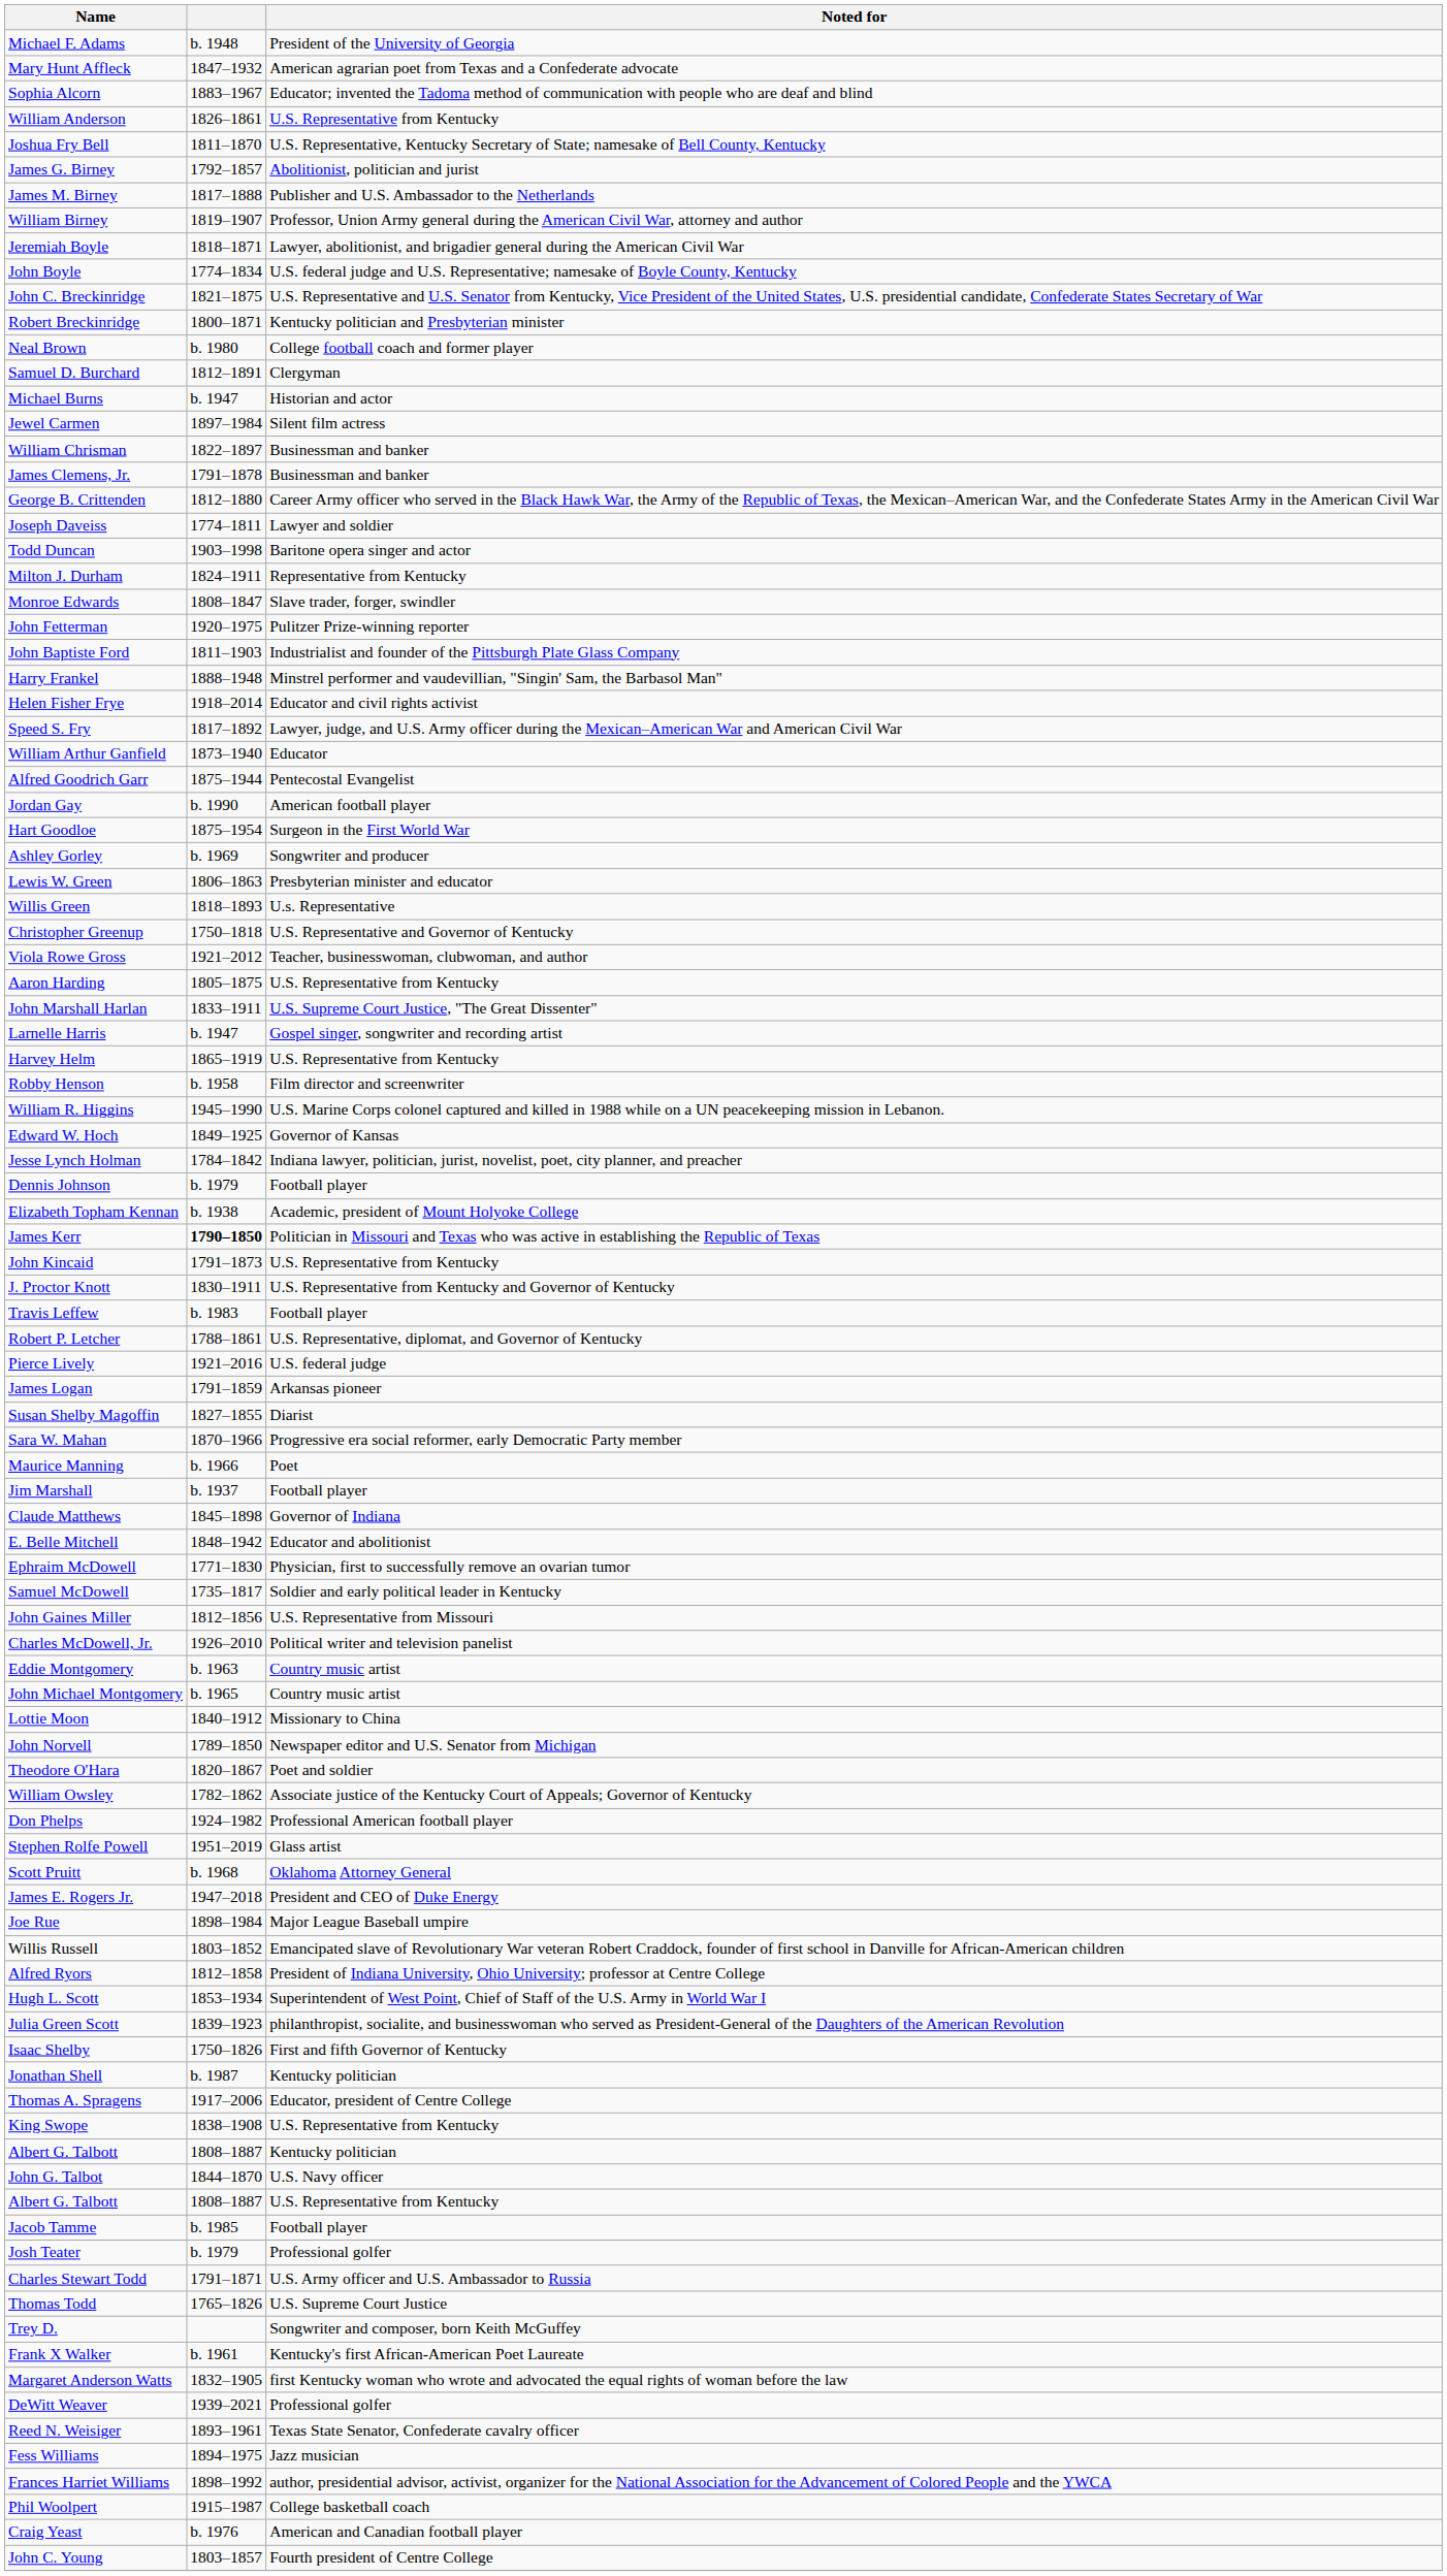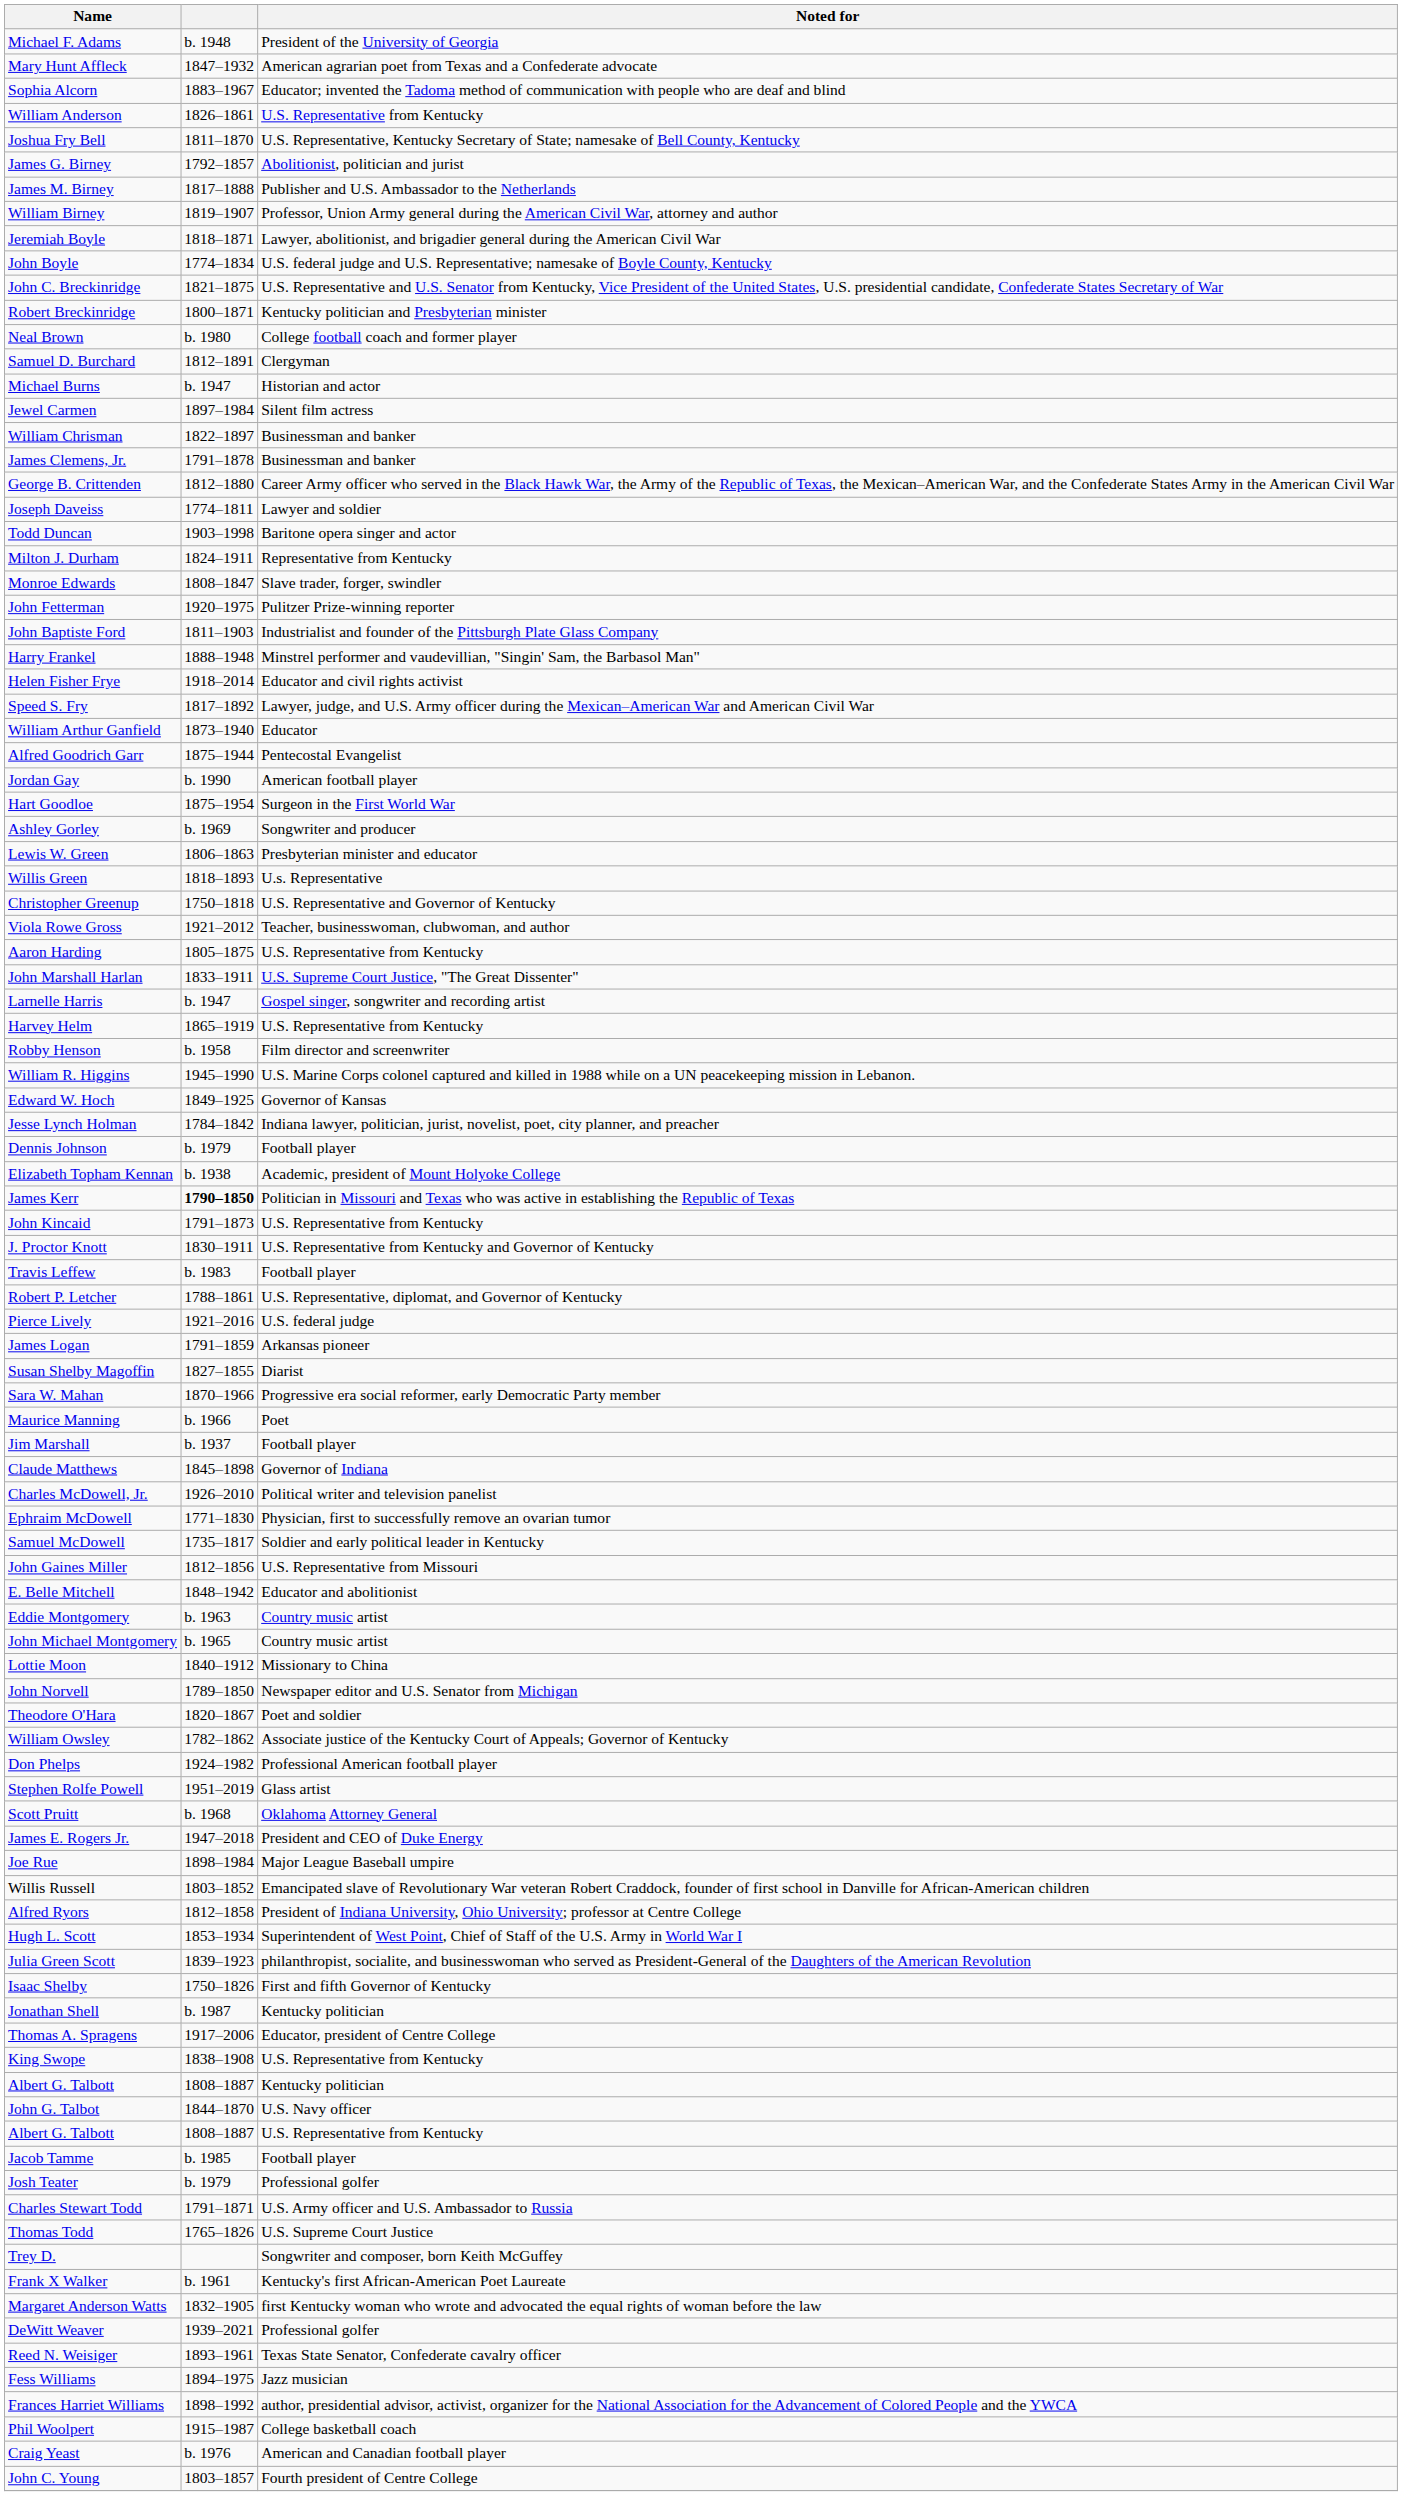rows swapped: Charles McDowell, Jr. <-> E. Belle Mitchell
